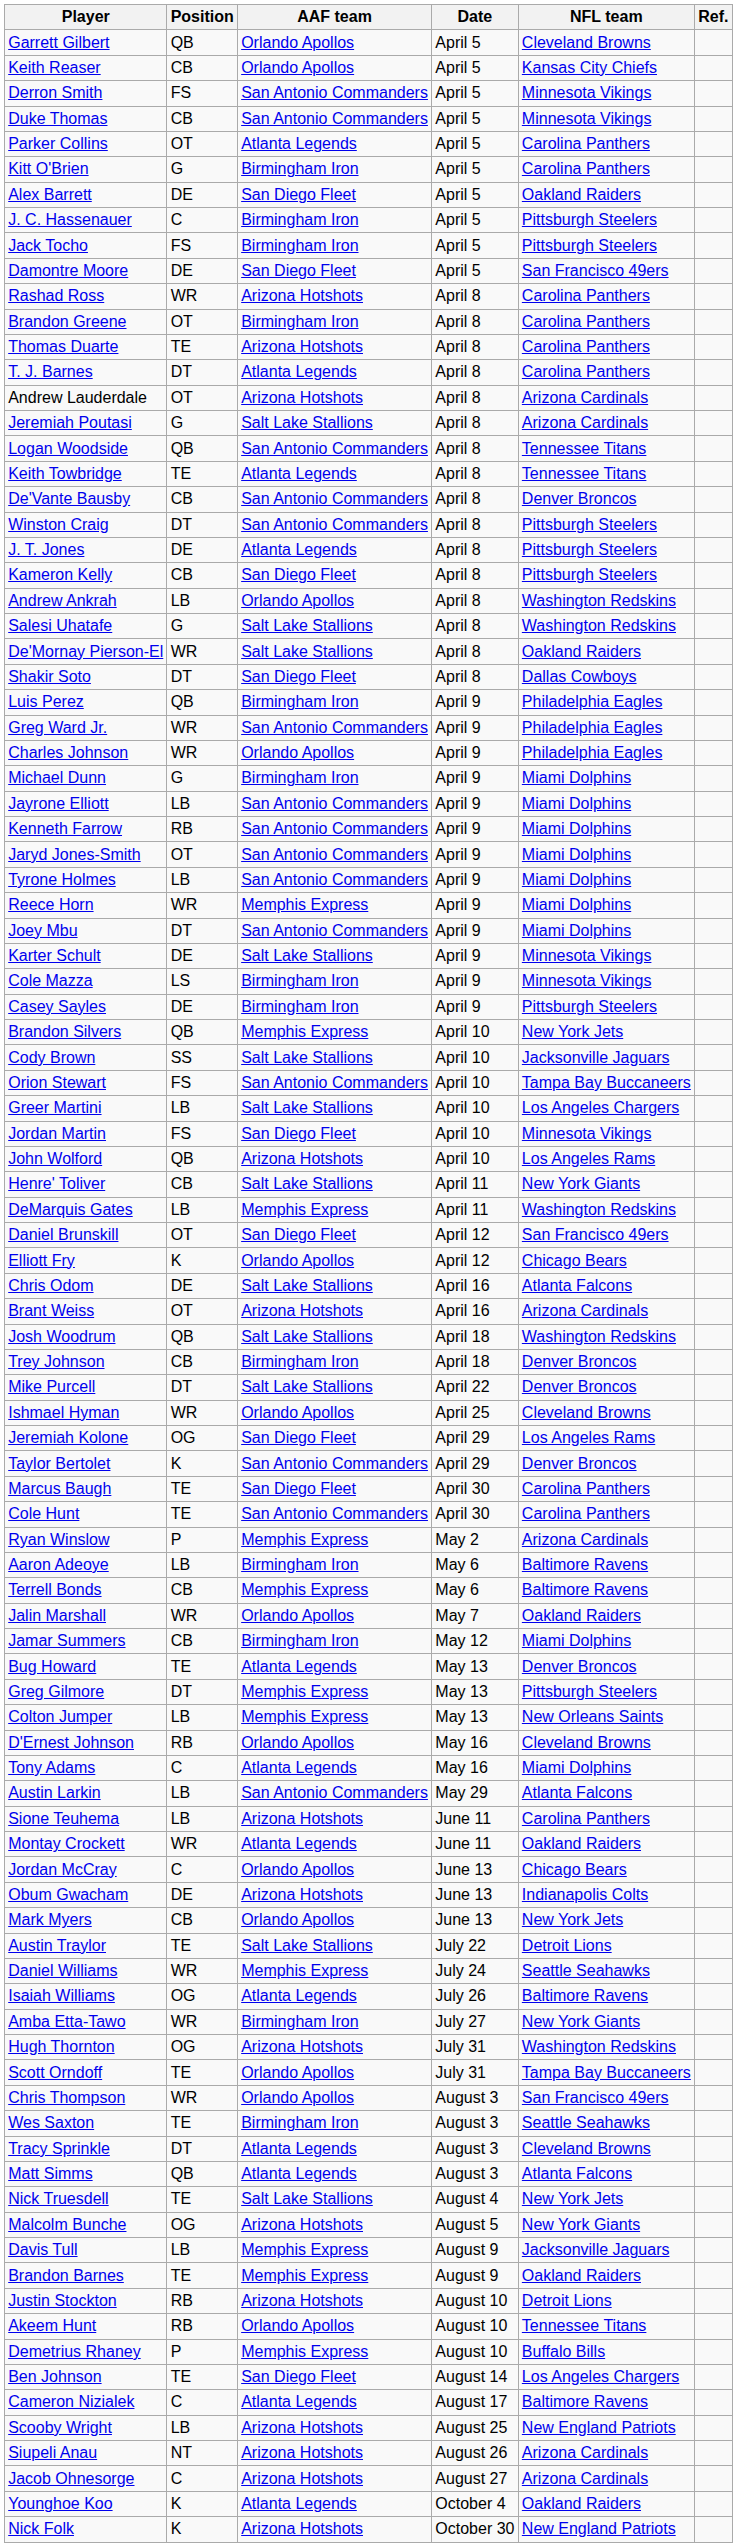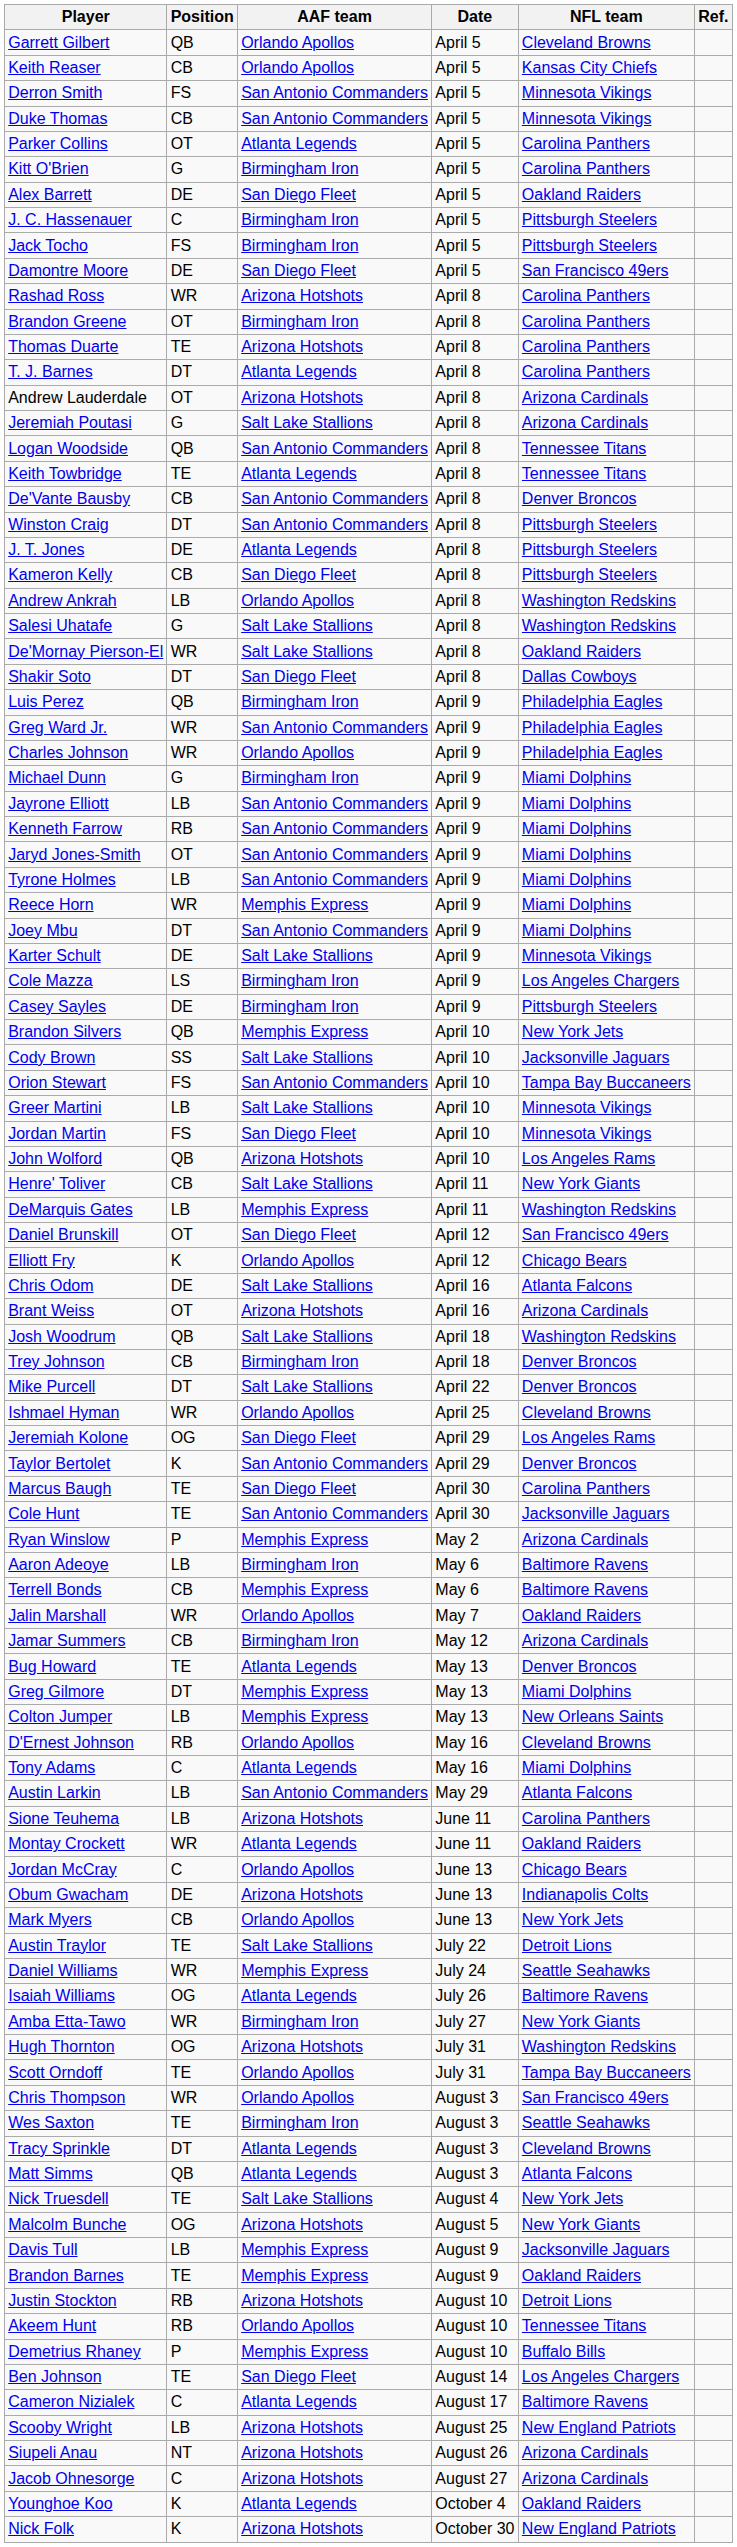Cole Mazza | NFL team: Minnesota Vikings -> Los Angeles Chargers
Greer Martini | NFL team: Los Angeles Chargers -> Minnesota Vikings
Cole Hunt | NFL team: Carolina Panthers -> Jacksonville Jaguars
Jamar Summers | NFL team: Miami Dolphins -> Arizona Cardinals
Greg Gilmore | NFL team: Pittsburgh Steelers -> Miami Dolphins
